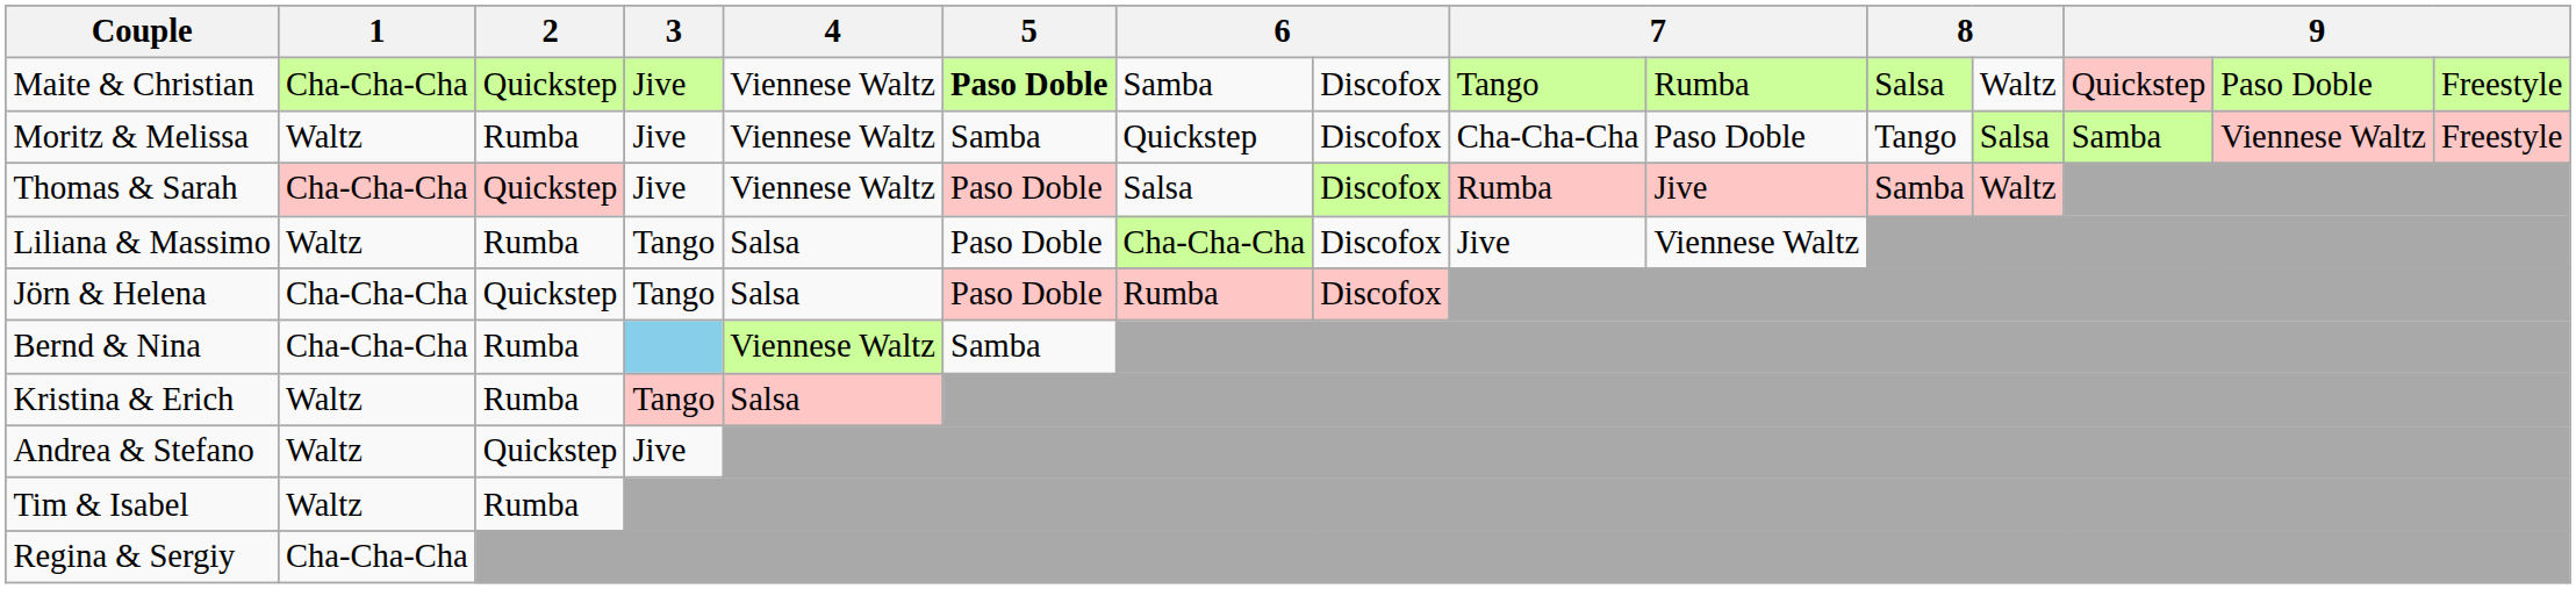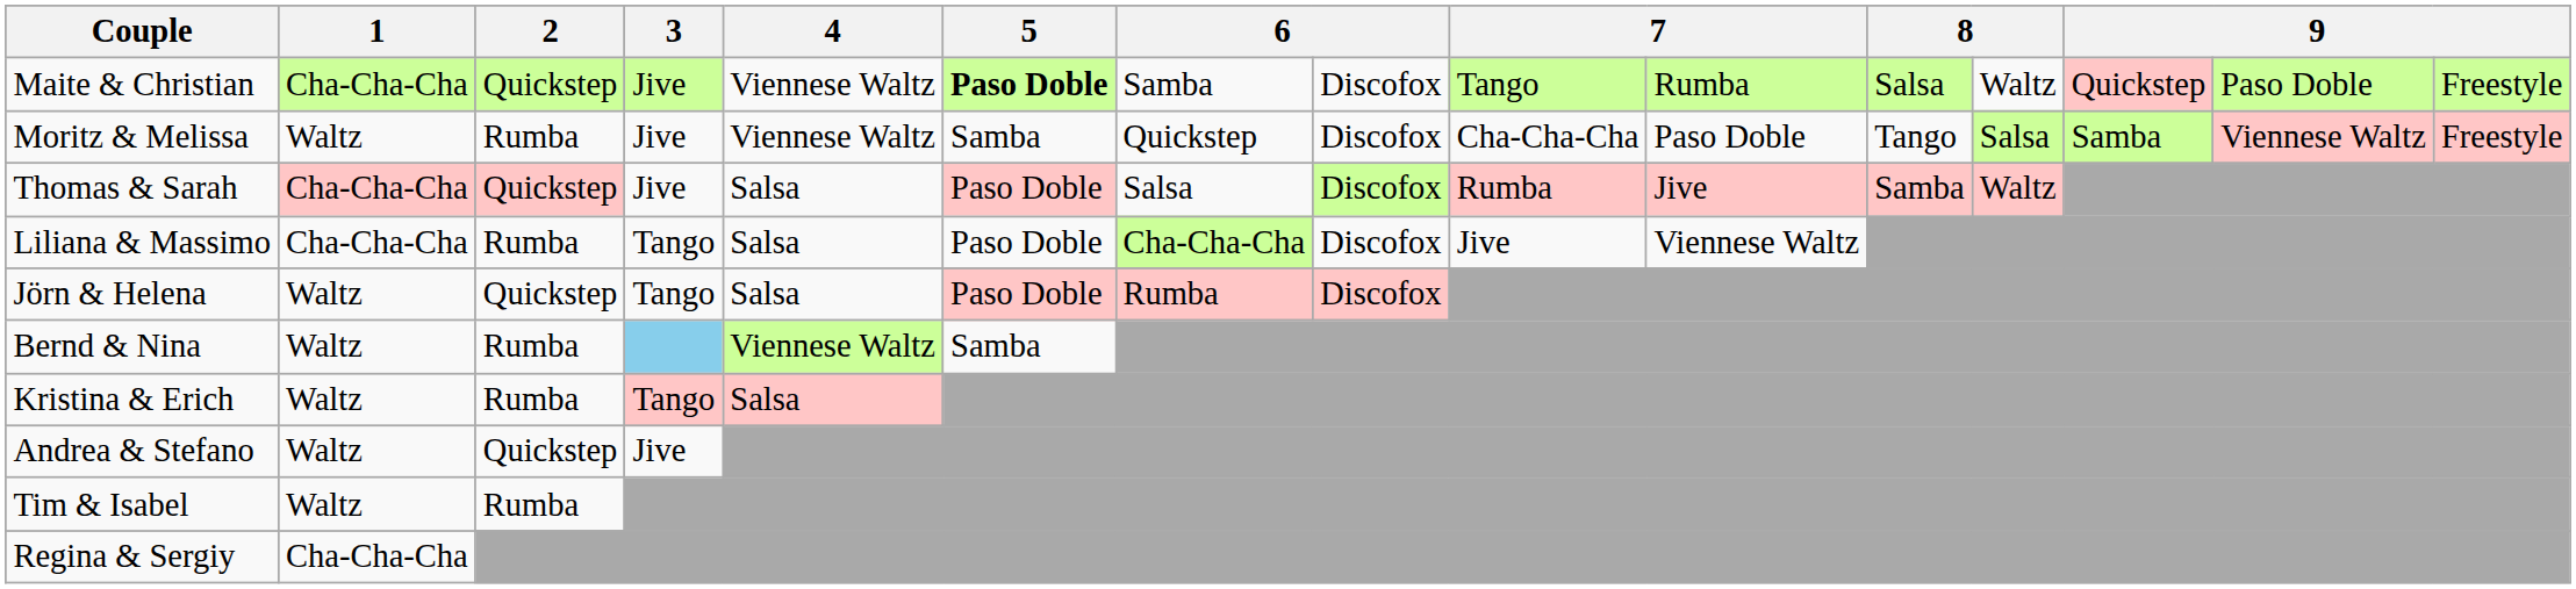Thomas & Sarah | 4: Viennese Waltz -> Salsa
Liliana & Massimo | 1: Waltz -> Cha-Cha-Cha
Jörn & Helena | 1: Cha-Cha-Cha -> Waltz
Bernd & Nina | 1: Cha-Cha-Cha -> Waltz
